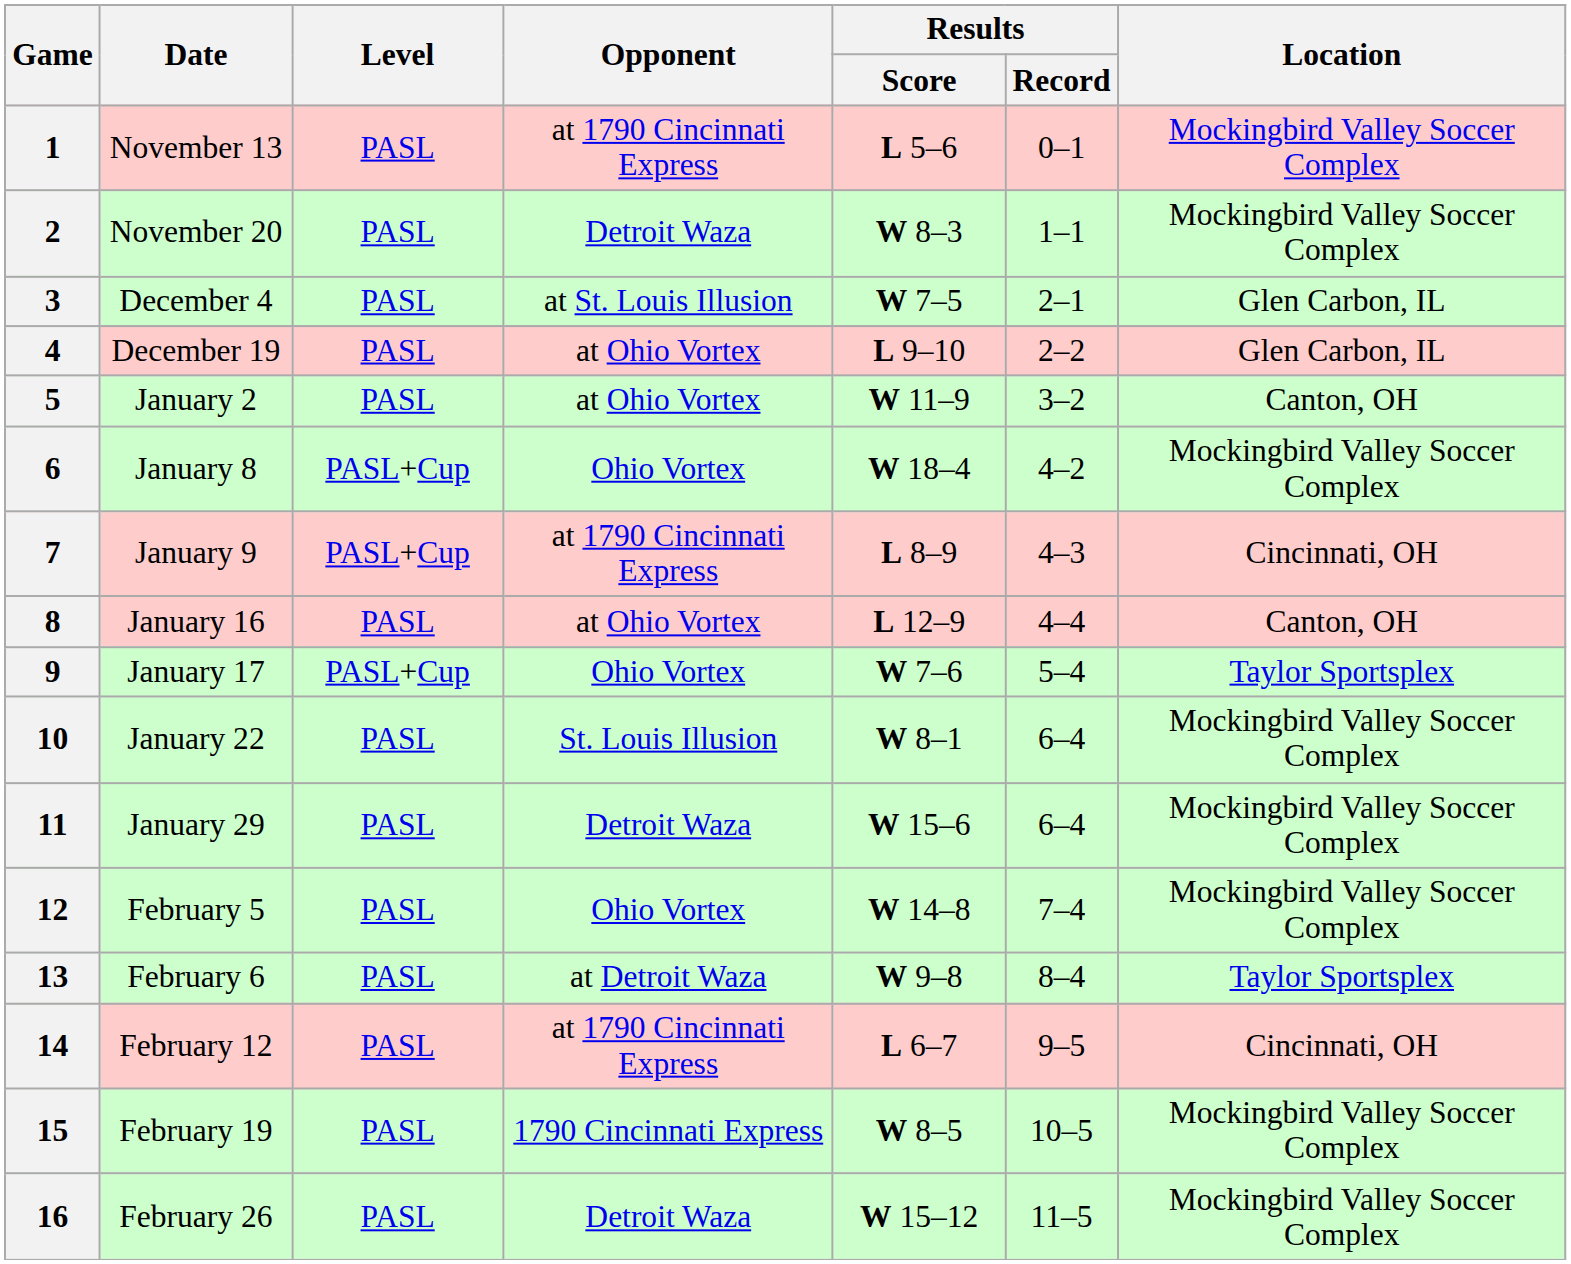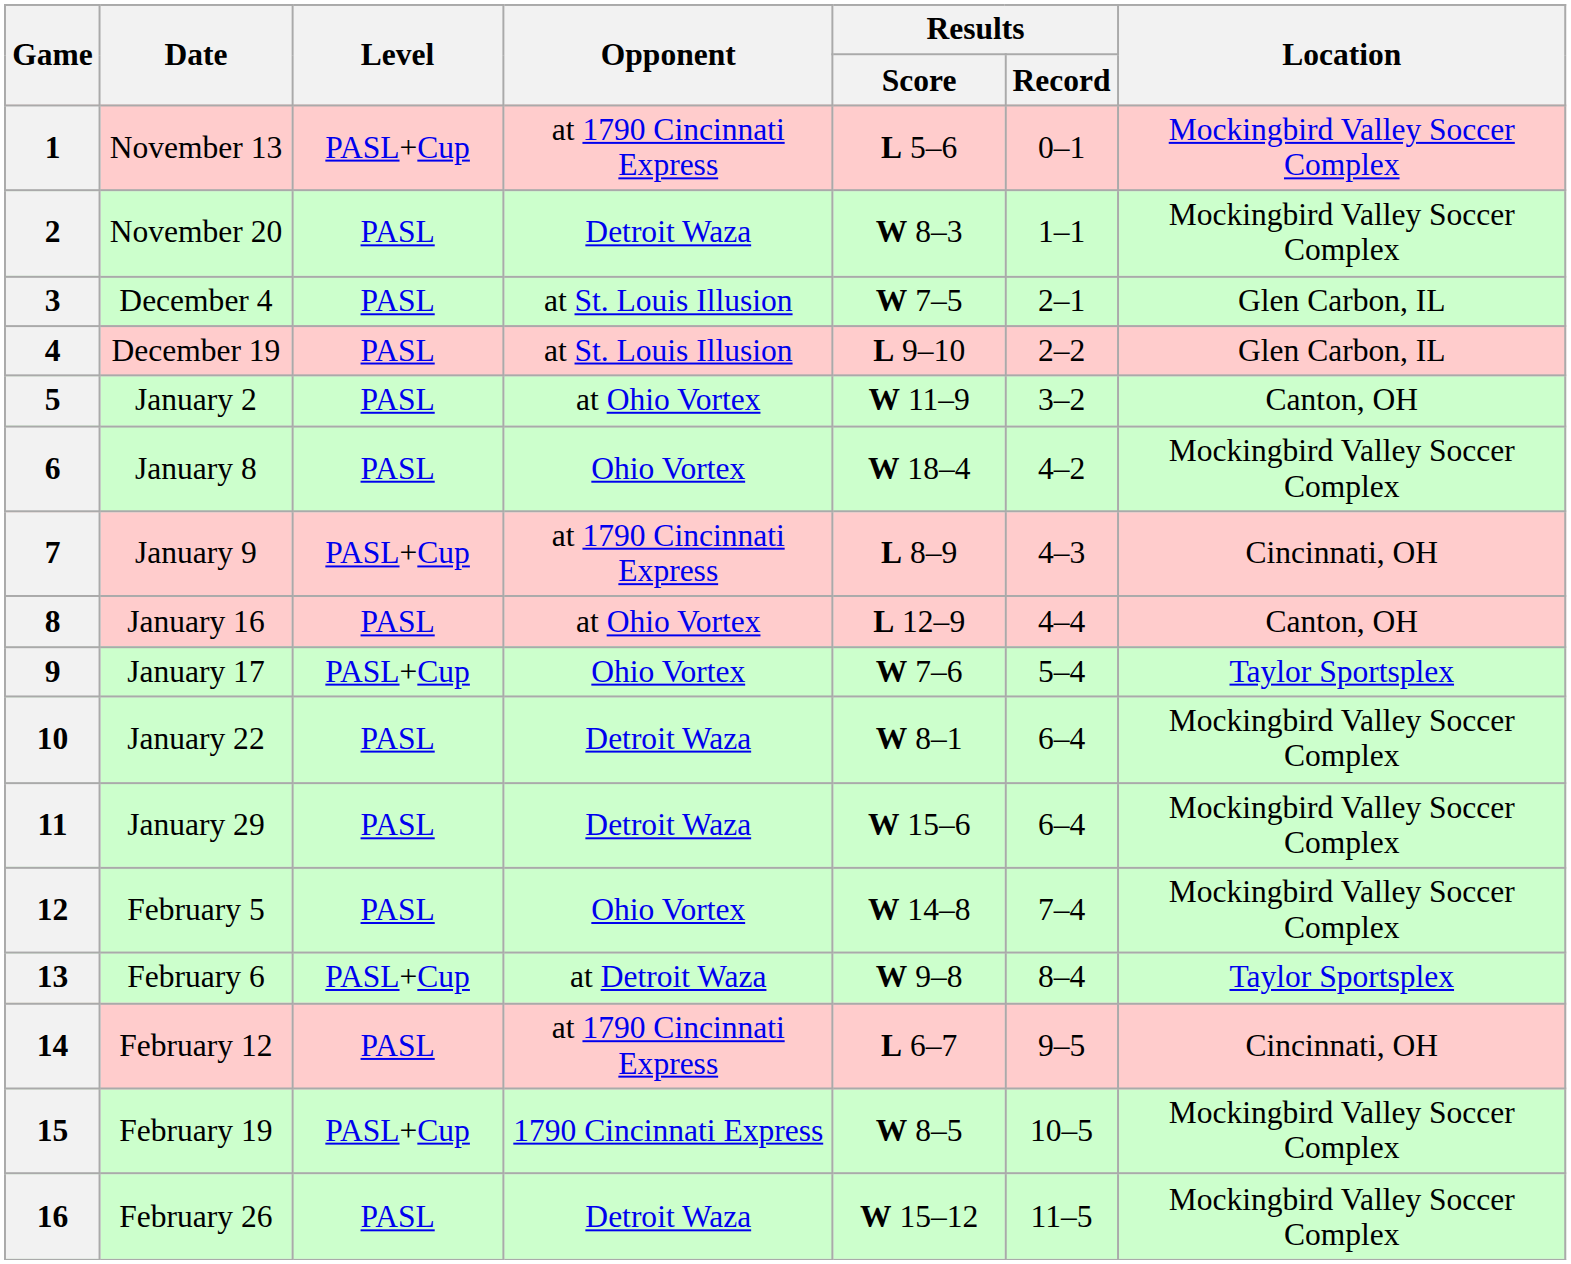1 | Level: PASL -> PASL+Cup
4 | Opponent: at Ohio Vortex -> at St. Louis Illusion
6 | Level: PASL+Cup -> PASL
10 | Opponent: St. Louis Illusion -> Detroit Waza
13 | Level: PASL -> PASL+Cup
15 | Level: PASL -> PASL+Cup
